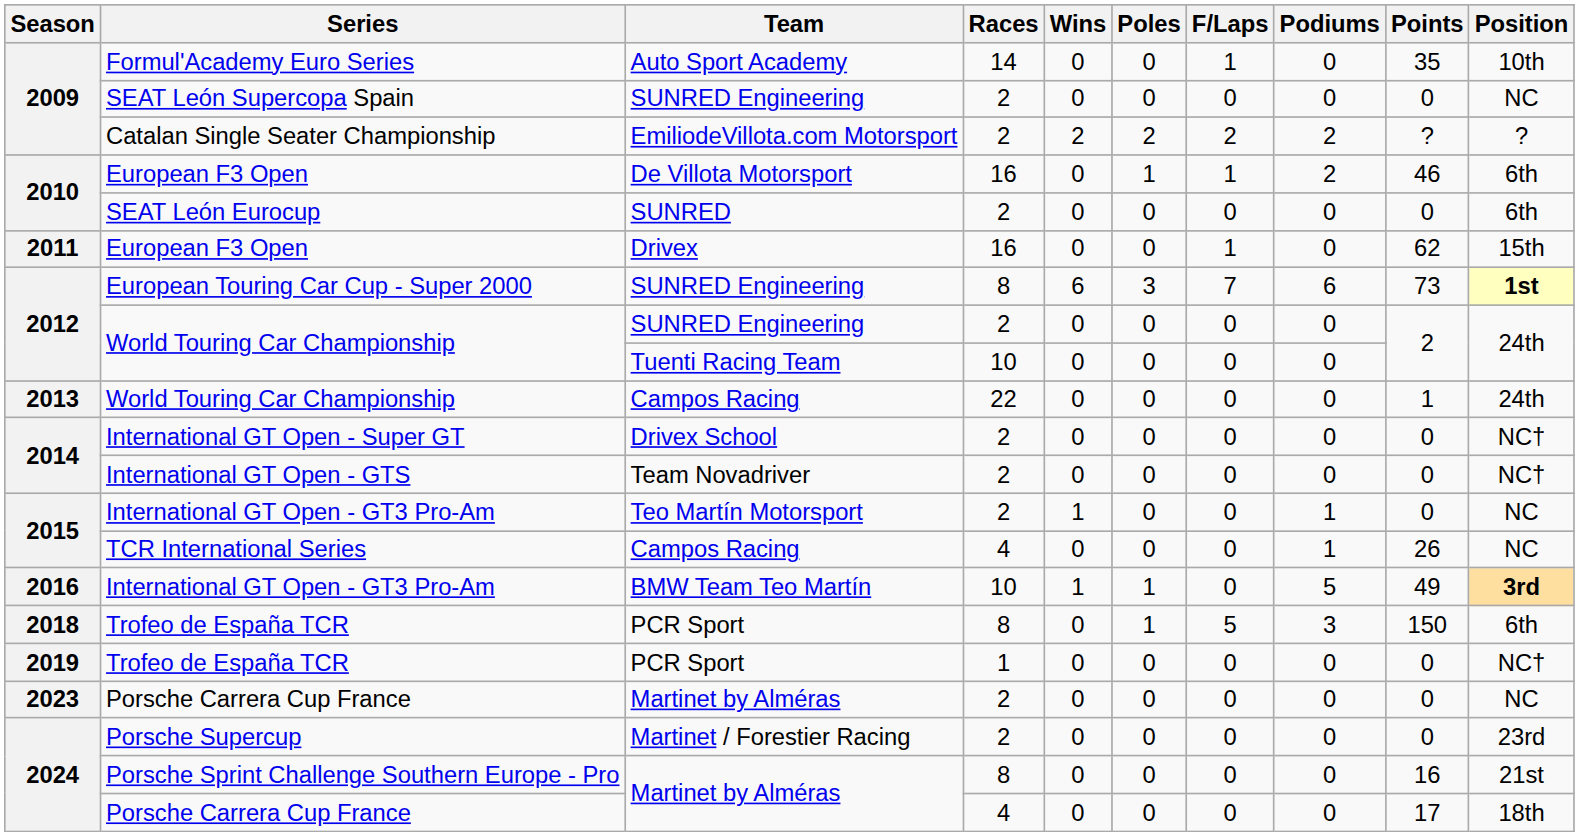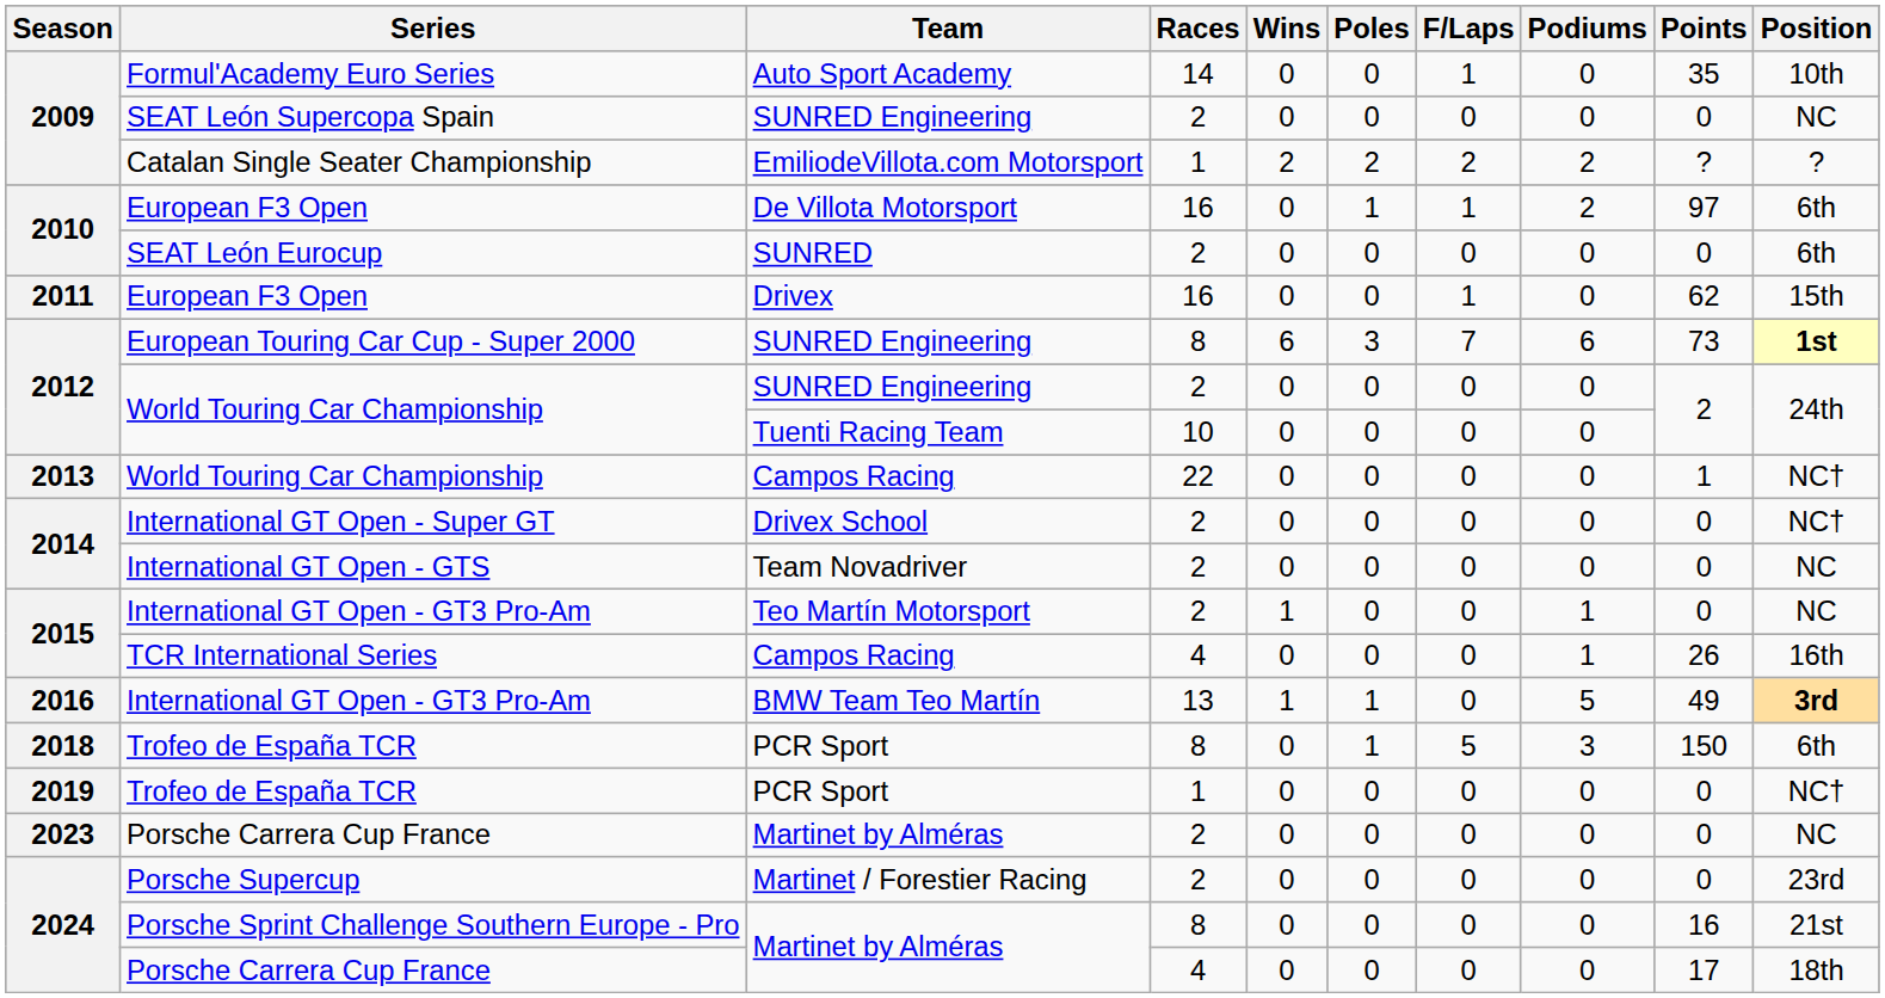Catalan Single Seater Championship | Races: 2 -> 1
2010 / European F3 Open | Points: 46 -> 97
2013 / World Touring Car Championship | Position: 24th -> NC†
International GT Open - GTS | Position: NC† -> NC
TCR International Series | Position: NC -> 16th
2016 / International GT Open - GT3 Pro-Am | Races: 10 -> 13
